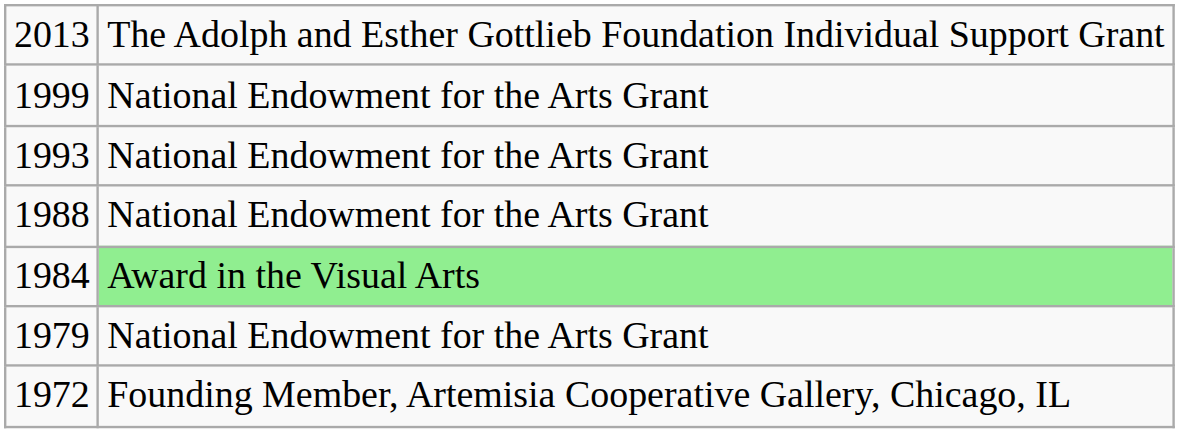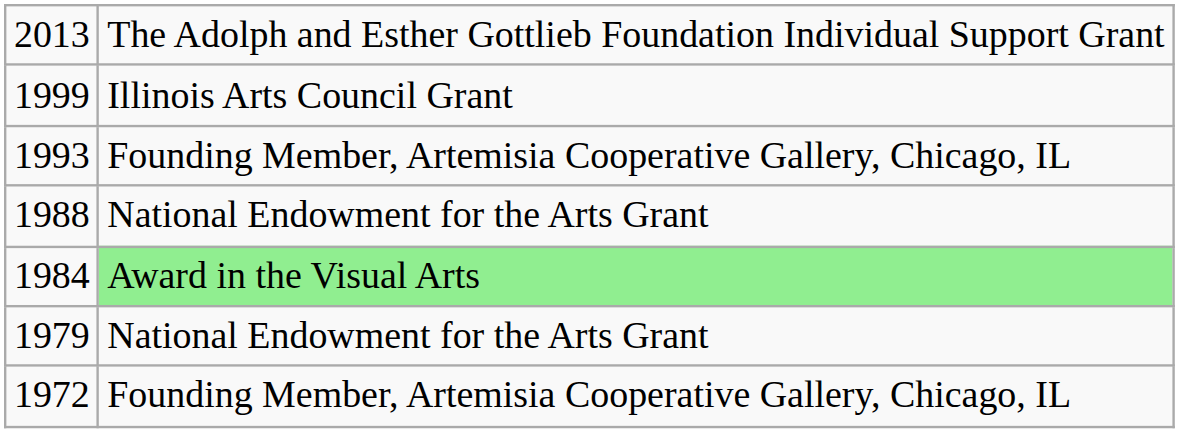1999 | column 2: National Endowment for the Arts Grant -> Illinois Arts Council Grant
1993 | column 2: National Endowment for the Arts Grant -> Founding Member, Artemisia Cooperative Gallery, Chicago, IL
